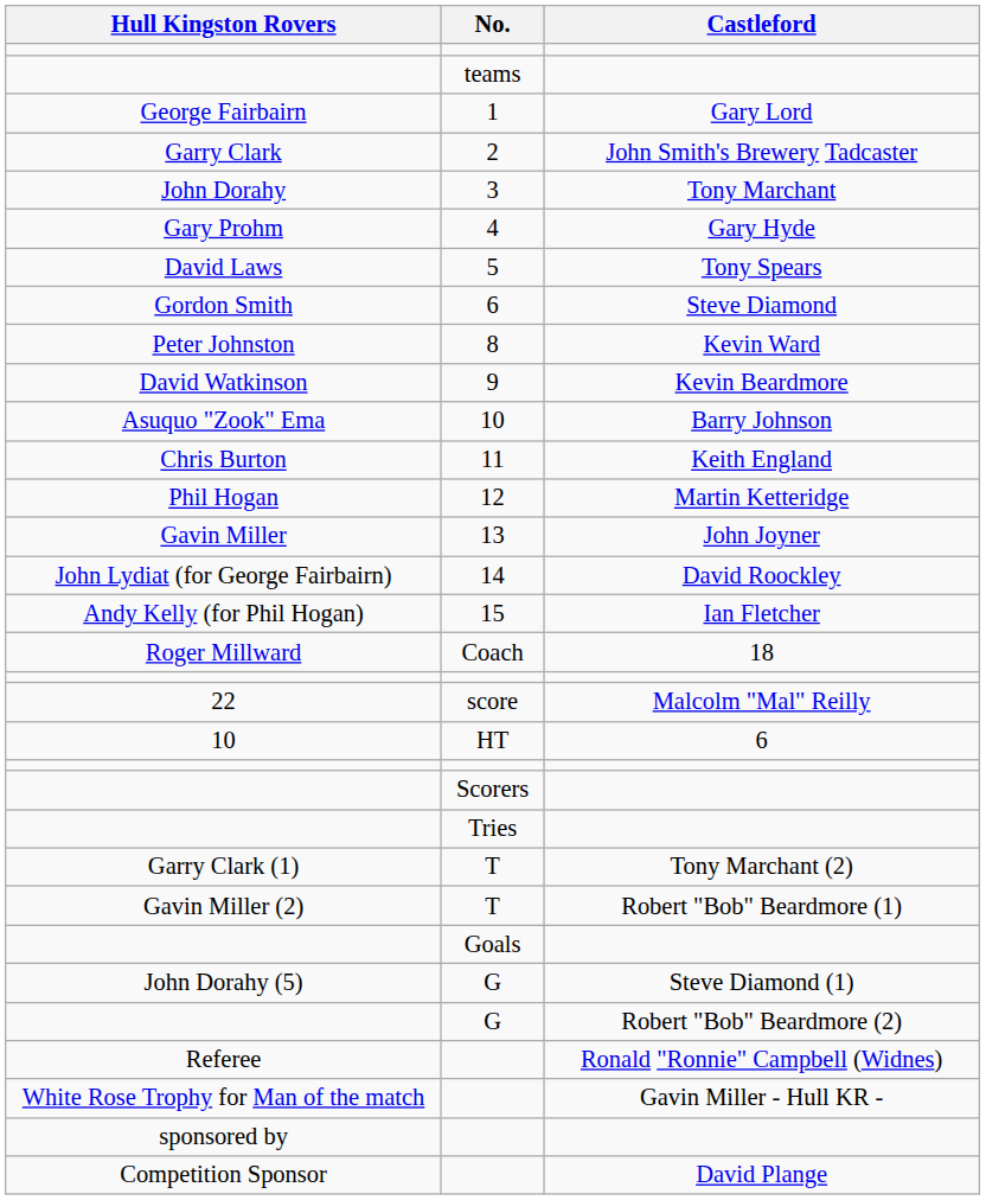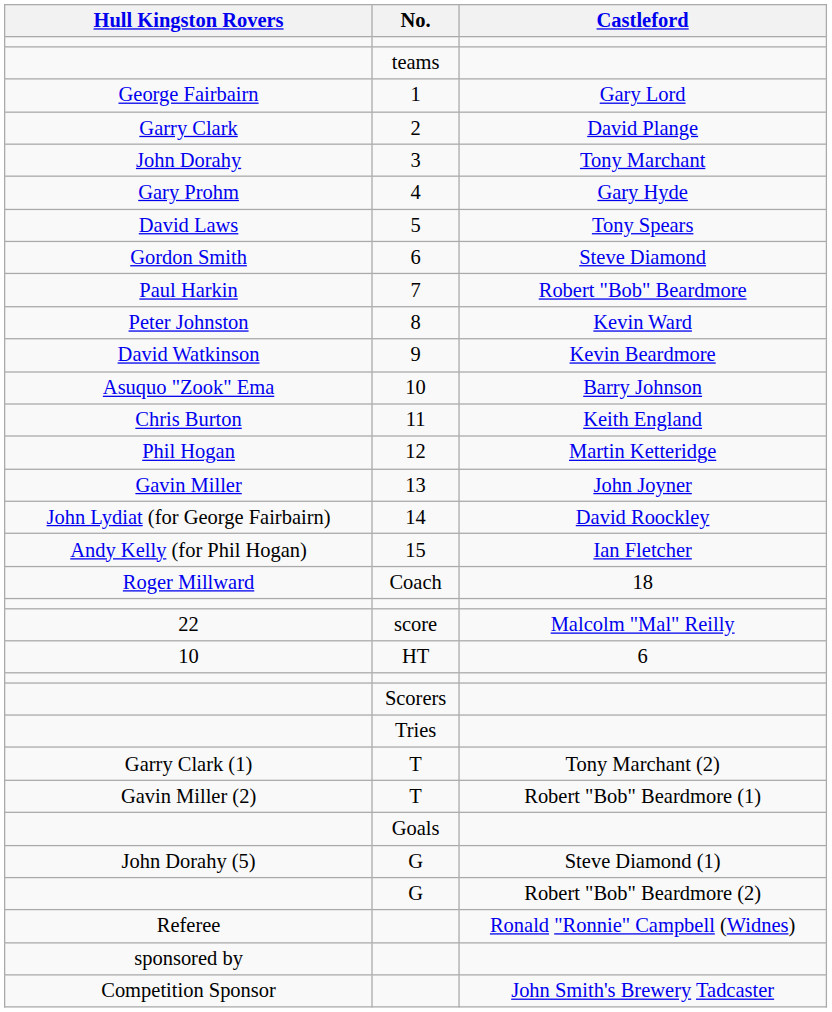Garry Clark | Castleford: John Smith's Brewery Tadcaster -> David Plange
+ row: Paul Harkin | 7 | Robert "Bob" Beardmore
- row: White Rose Trophy for Man of the match | Gavin Miller - Hull KR -
Competition Sponsor | Castleford: David Plange -> John Smith's Brewery Tadcaster
